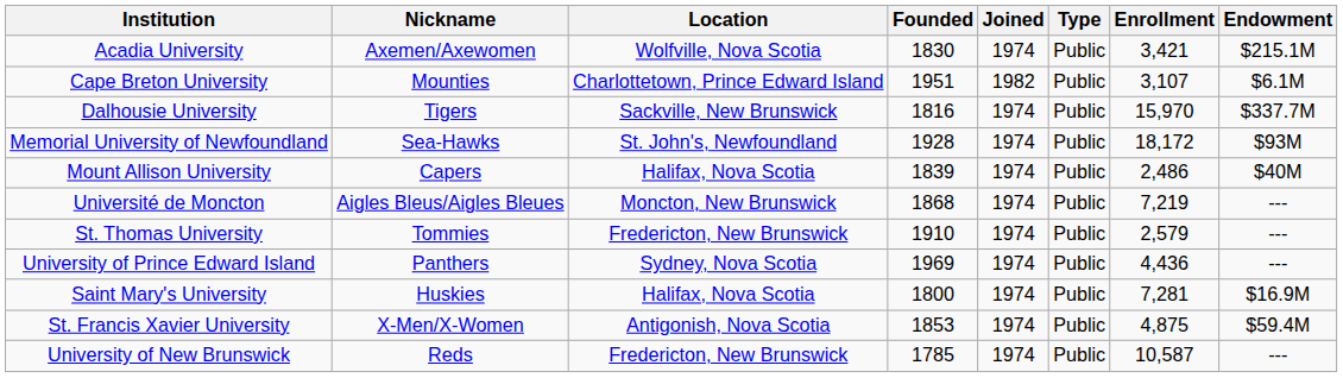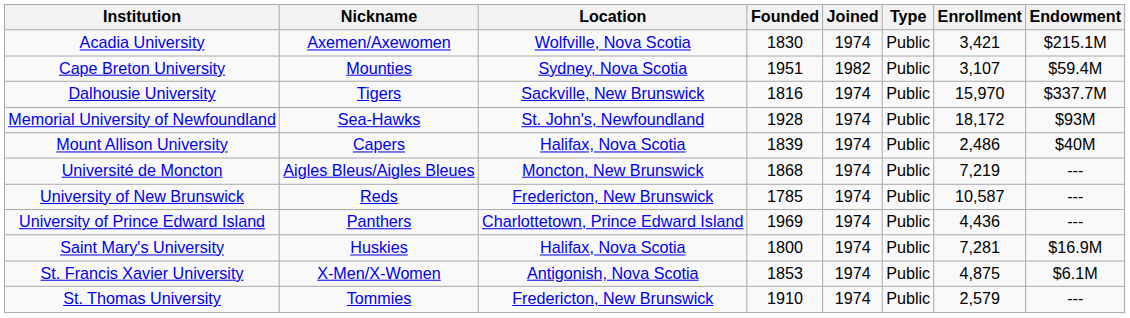Cape Breton University | Location: Charlottetown, Prince Edward Island -> Sydney, Nova Scotia
Cape Breton University | Endowment: $6.1M -> $59.4M
rows swapped: University of New Brunswick <-> St. Thomas University
University of Prince Edward Island | Location: Sydney, Nova Scotia -> Charlottetown, Prince Edward Island
St. Francis Xavier University | Endowment: $59.4M -> $6.1M
